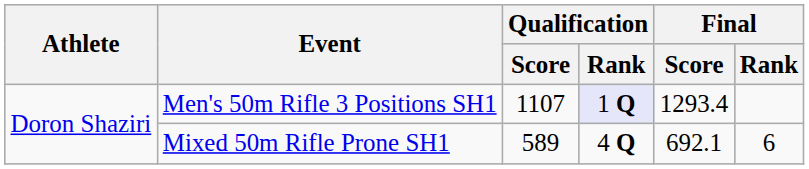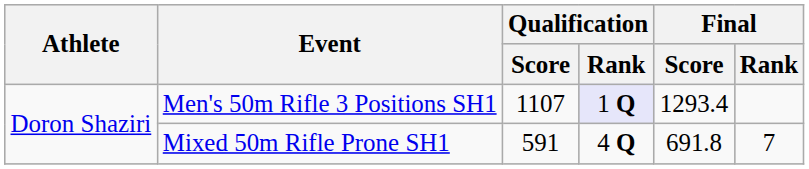Mixed 50m Rifle Prone SH1 | Qualification / Score: 589 -> 591
Mixed 50m Rifle Prone SH1 | Final / Score: 692.1 -> 691.8
Mixed 50m Rifle Prone SH1 | Final / Rank: 6 -> 7
